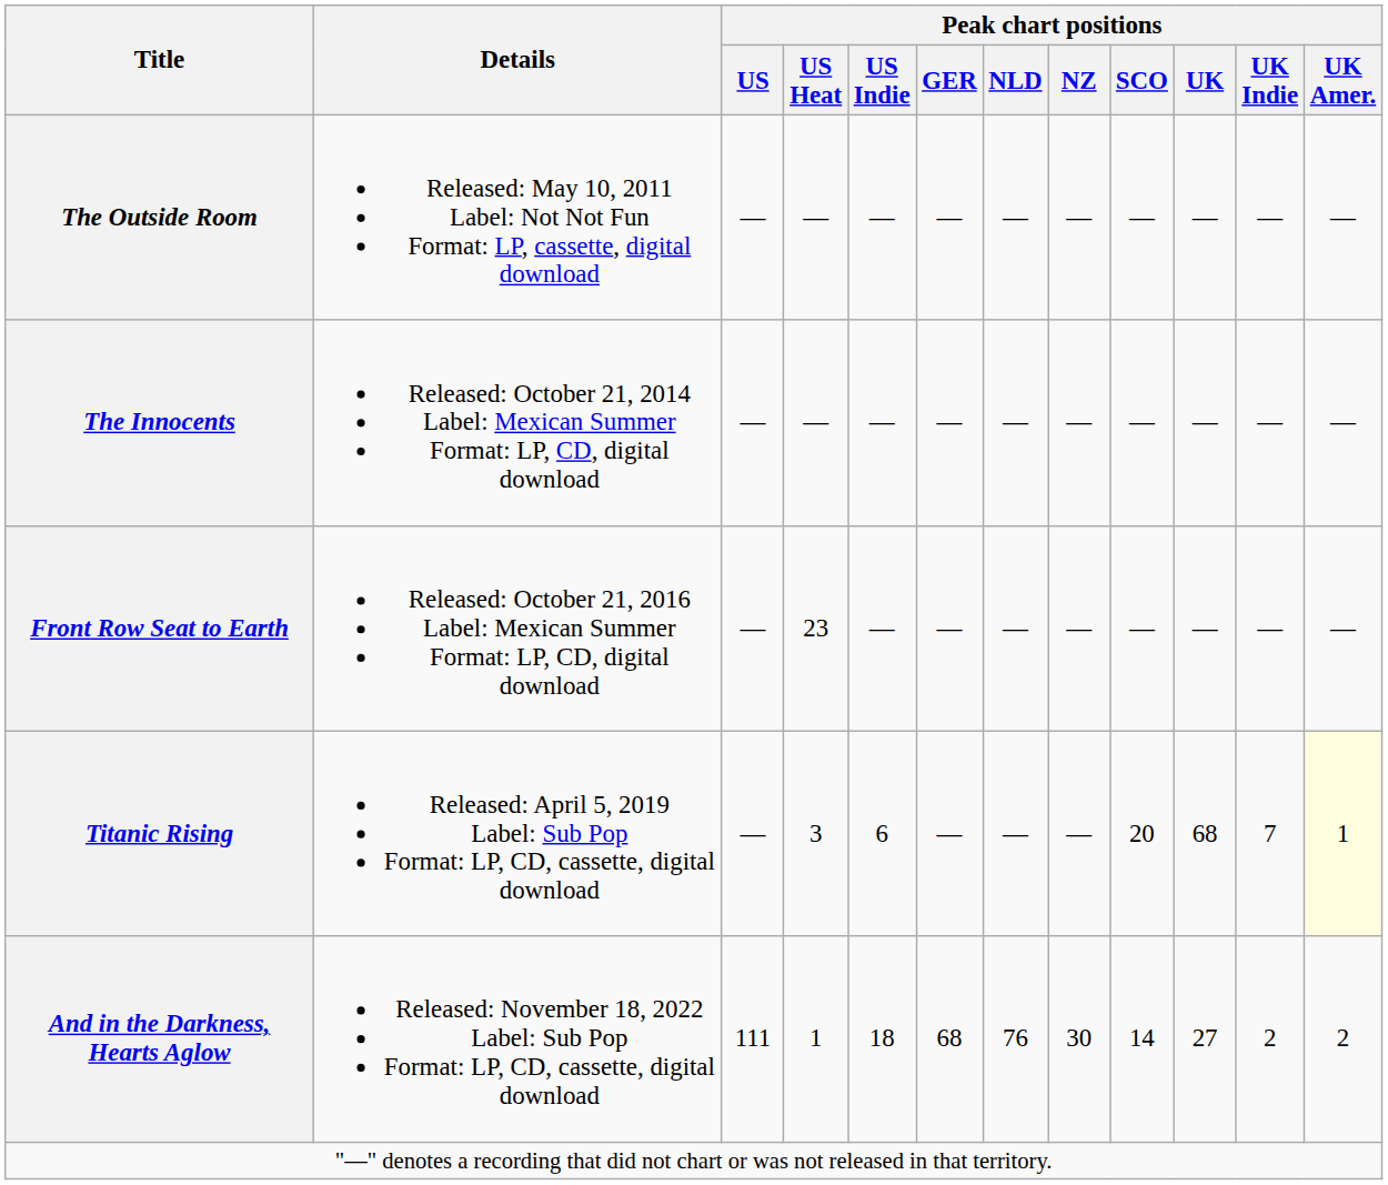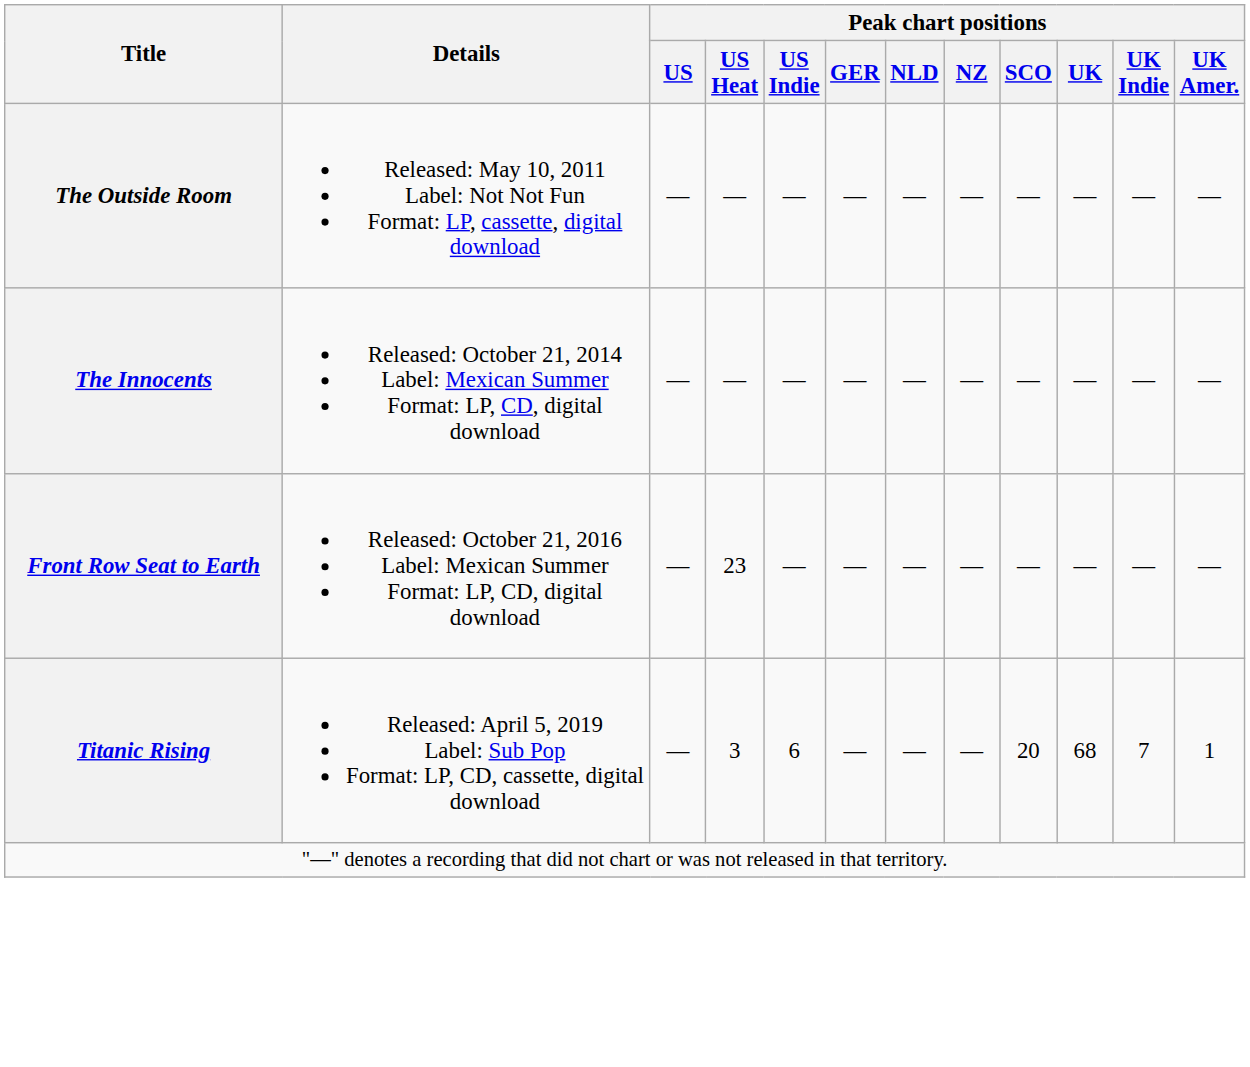Titanic Rising | Peak chart positions / UK Amer.: lightyellow background -> no background
- row: And in the Darkness, Hearts Aglow | Released: November 18, 2022 Label: Sub Pop Format: LP, CD, cassette, digital download | 111 | 1 | 18 | 68 | 76 | 30 | 14 | 27 | 2 | 2
